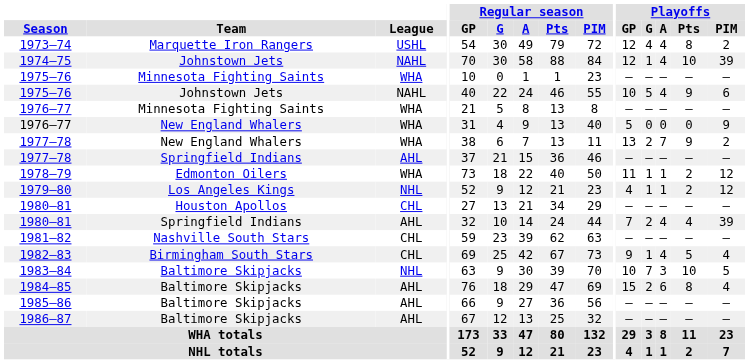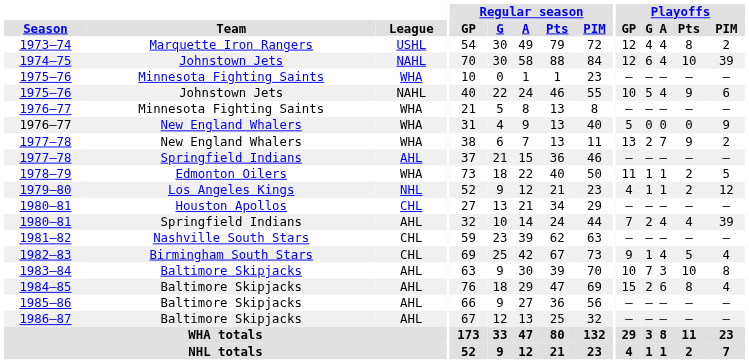1974–75 | Playoffs / G: 1 -> 6
1978–79 | Playoffs / PIM: 12 -> 5
1983–84 | League: NHL -> AHL
1983–84 | Playoffs / PIM: 5 -> 8
